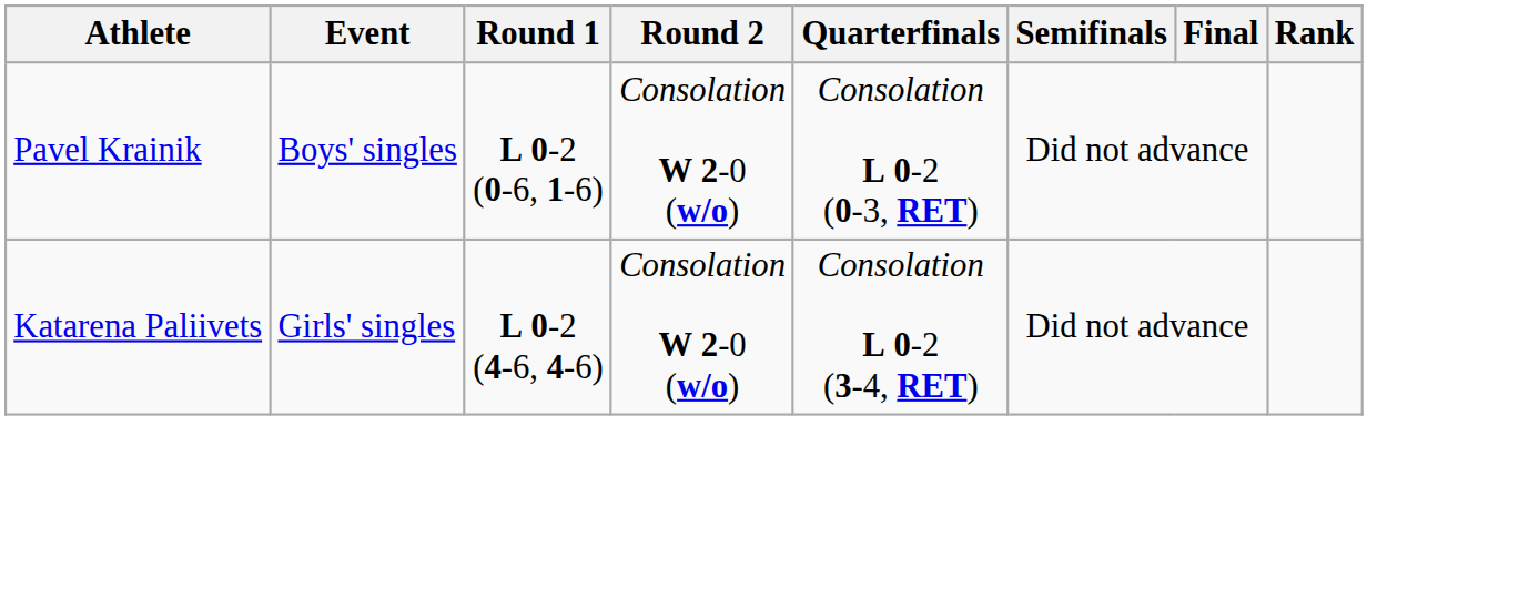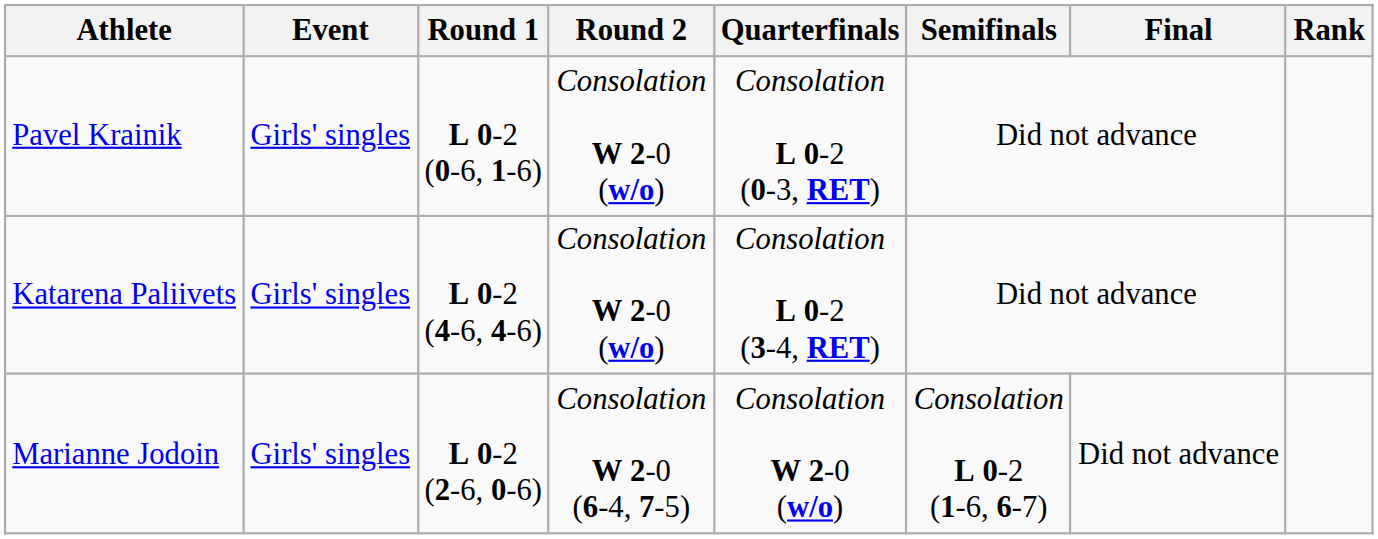Pavel Krainik | Event: Boys' singles -> Girls' singles
+ row: Marianne Jodoin | Girls' singles | L 0-2 (2-6, 0-6) | Consolation W 2-0 (6-4, 7-5) | Consolation W 2-0 (w/o) | Consolation L 0-2 (1-6, 6-7) | Did not advance
